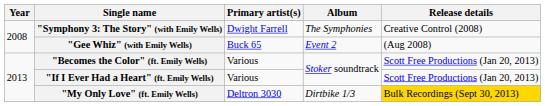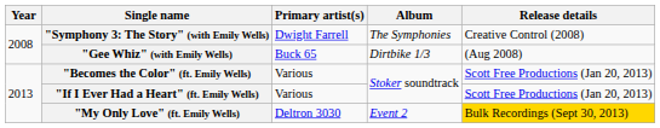"Gee Whiz" (with Emily Wells) | Album: Event 2 -> Dirtbike 1/3
"My Only Love" (ft. Emily Wells) | Album: Dirtbike 1/3 -> Event 2
